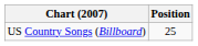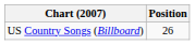US Country Songs (Billboard) | Position: 25 -> 26
